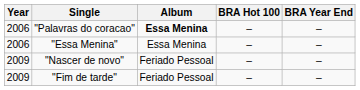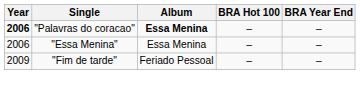"Palavras do coracao" | Year: normal -> bold
- row: 2009 | "Nascer de novo" | Feriado Pessoal | – | –
